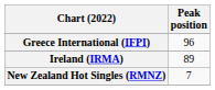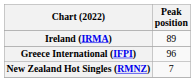rows swapped: Greece International (IFPI) <-> Ireland (IRMA)
